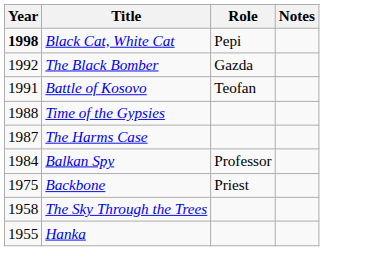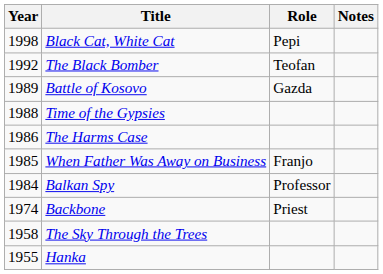Black Cat, White Cat | Year: bold -> normal
The Black Bomber | Role: Gazda -> Teofan
Battle of Kosovo | Year: 1991 -> 1989
Battle of Kosovo | Role: Teofan -> Gazda
The Harms Case | Year: 1987 -> 1986
+ row: 1985 | When Father Was Away on Business | Franjo
Backbone | Year: 1975 -> 1974
